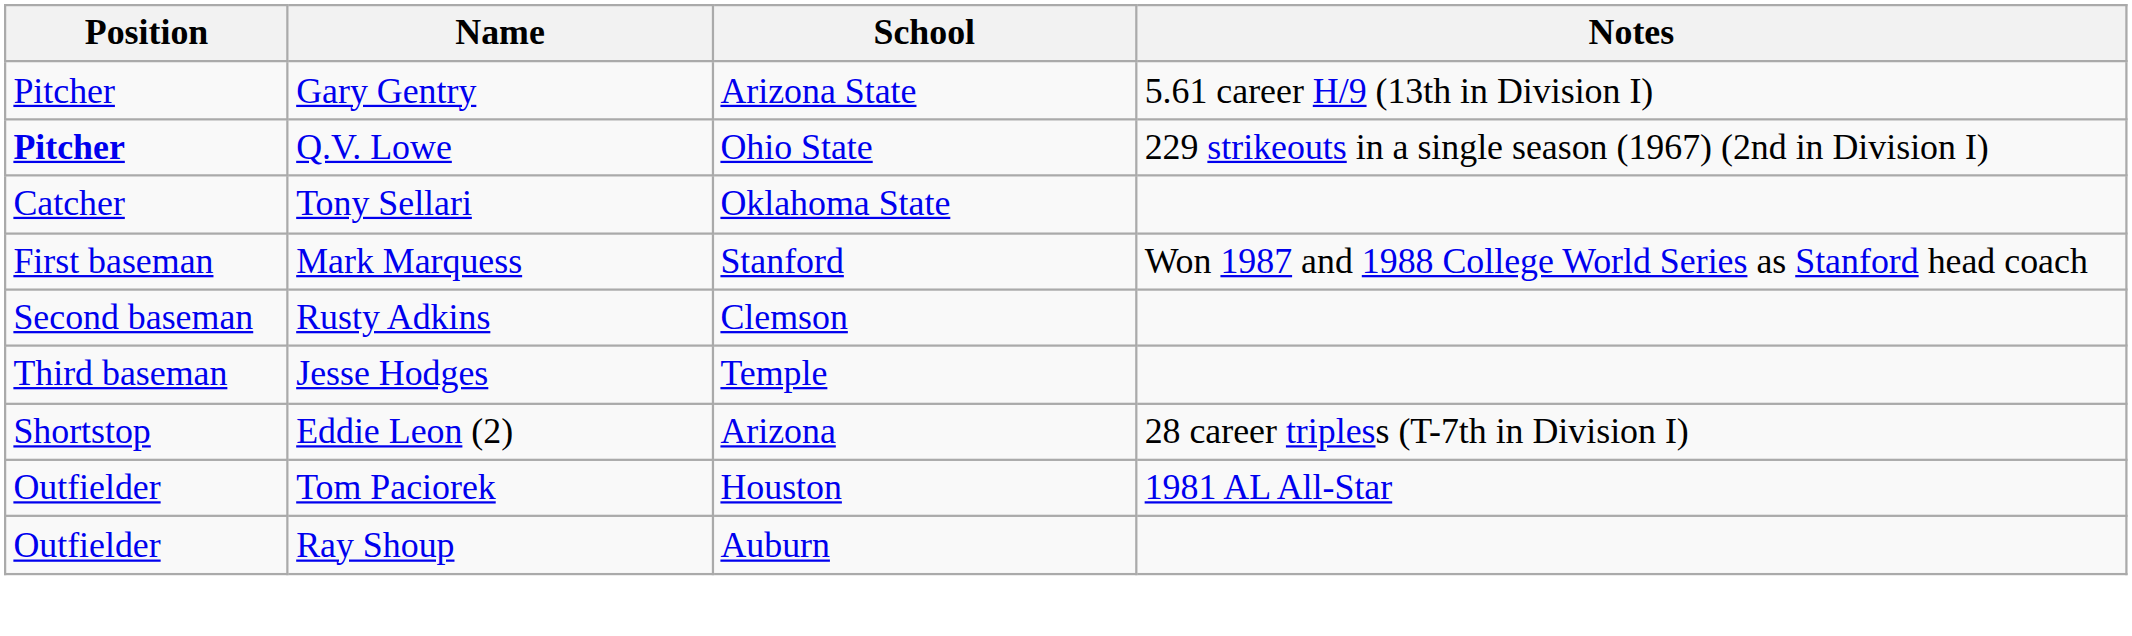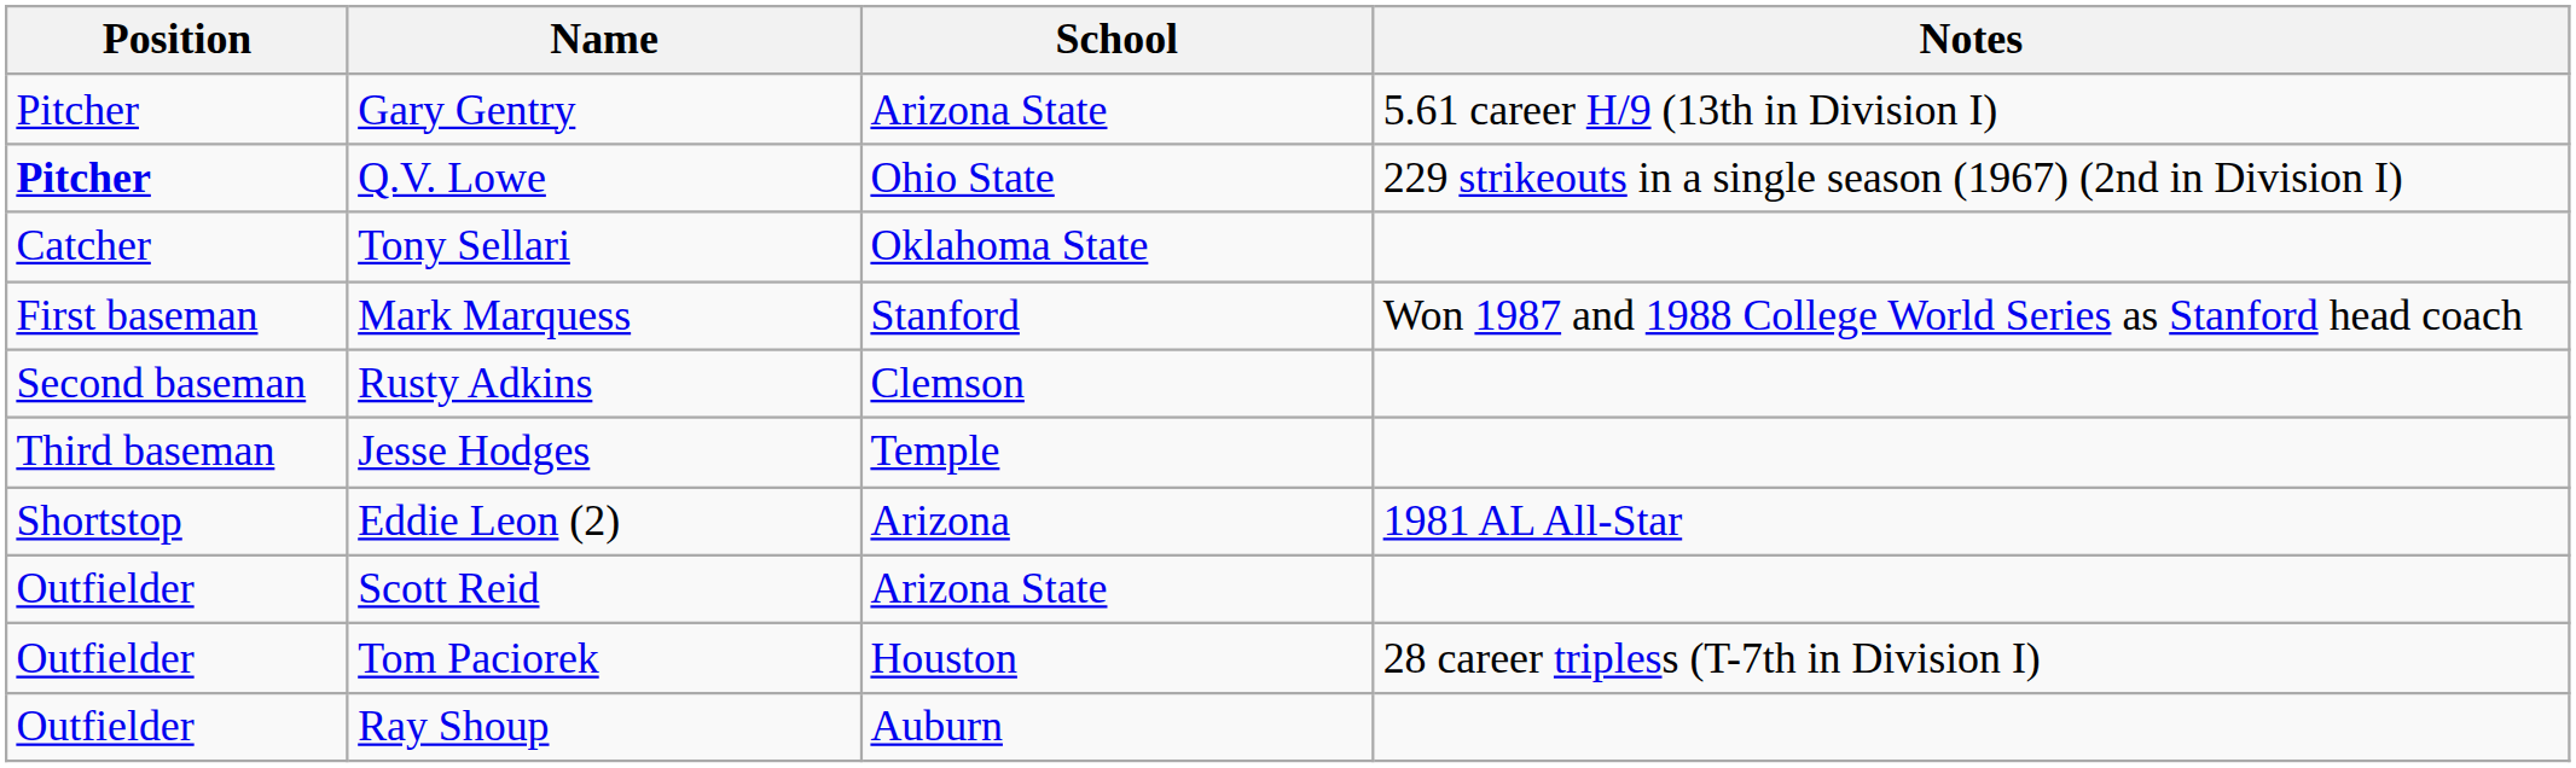Eddie Leon (2) | Notes: 28 career tripless (T-7th in Division I) -> 1981 AL All-Star
+ row: Outfielder | Scott Reid | Arizona State
Tom Paciorek | Notes: 1981 AL All-Star -> 28 career tripless (T-7th in Division I)
